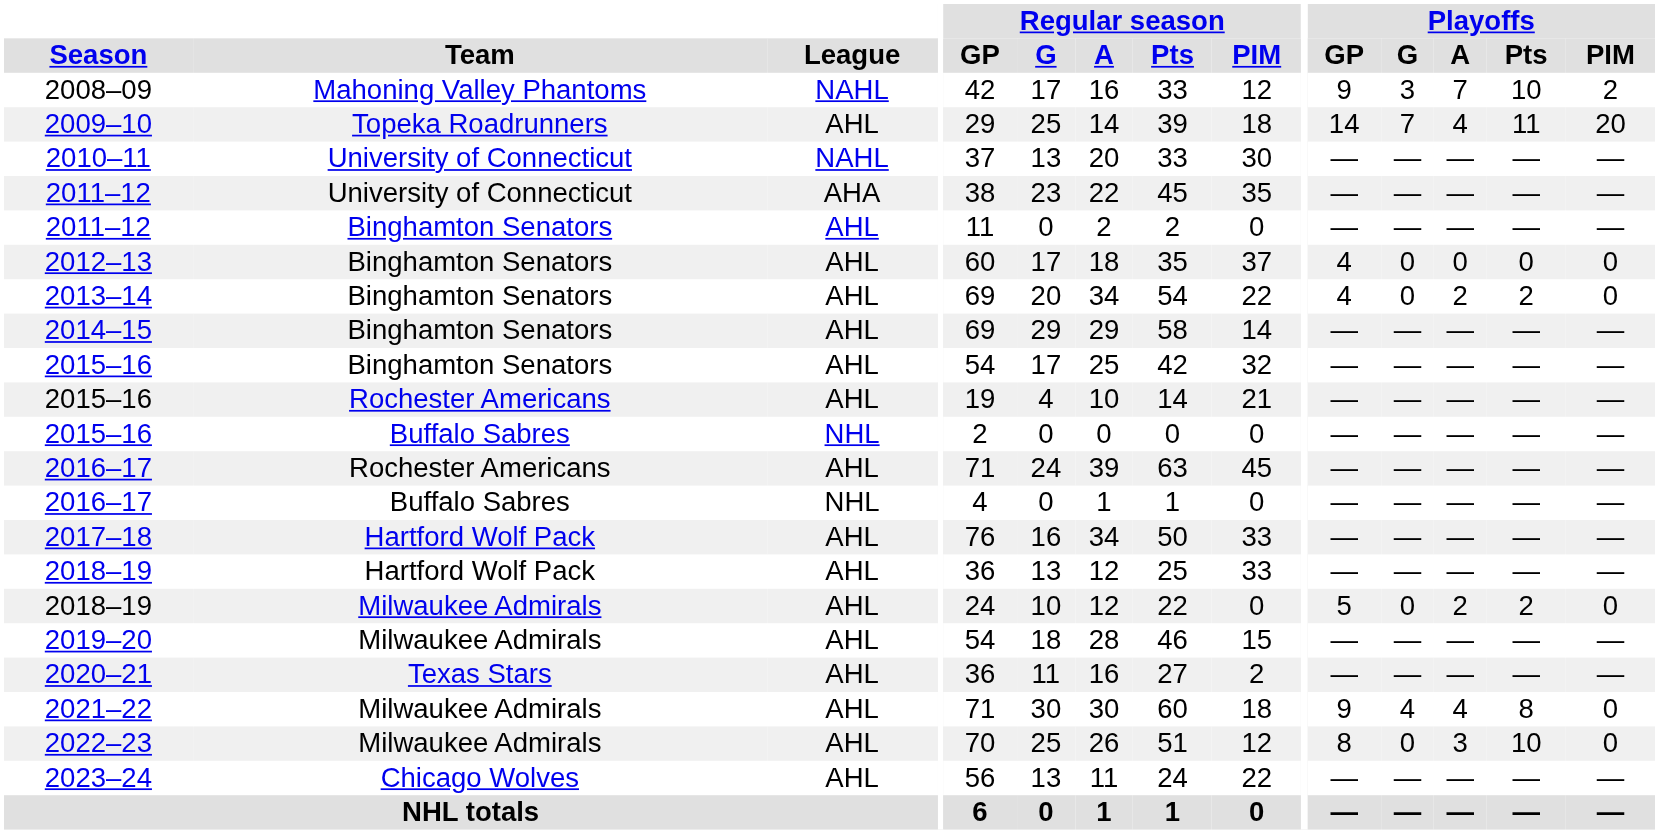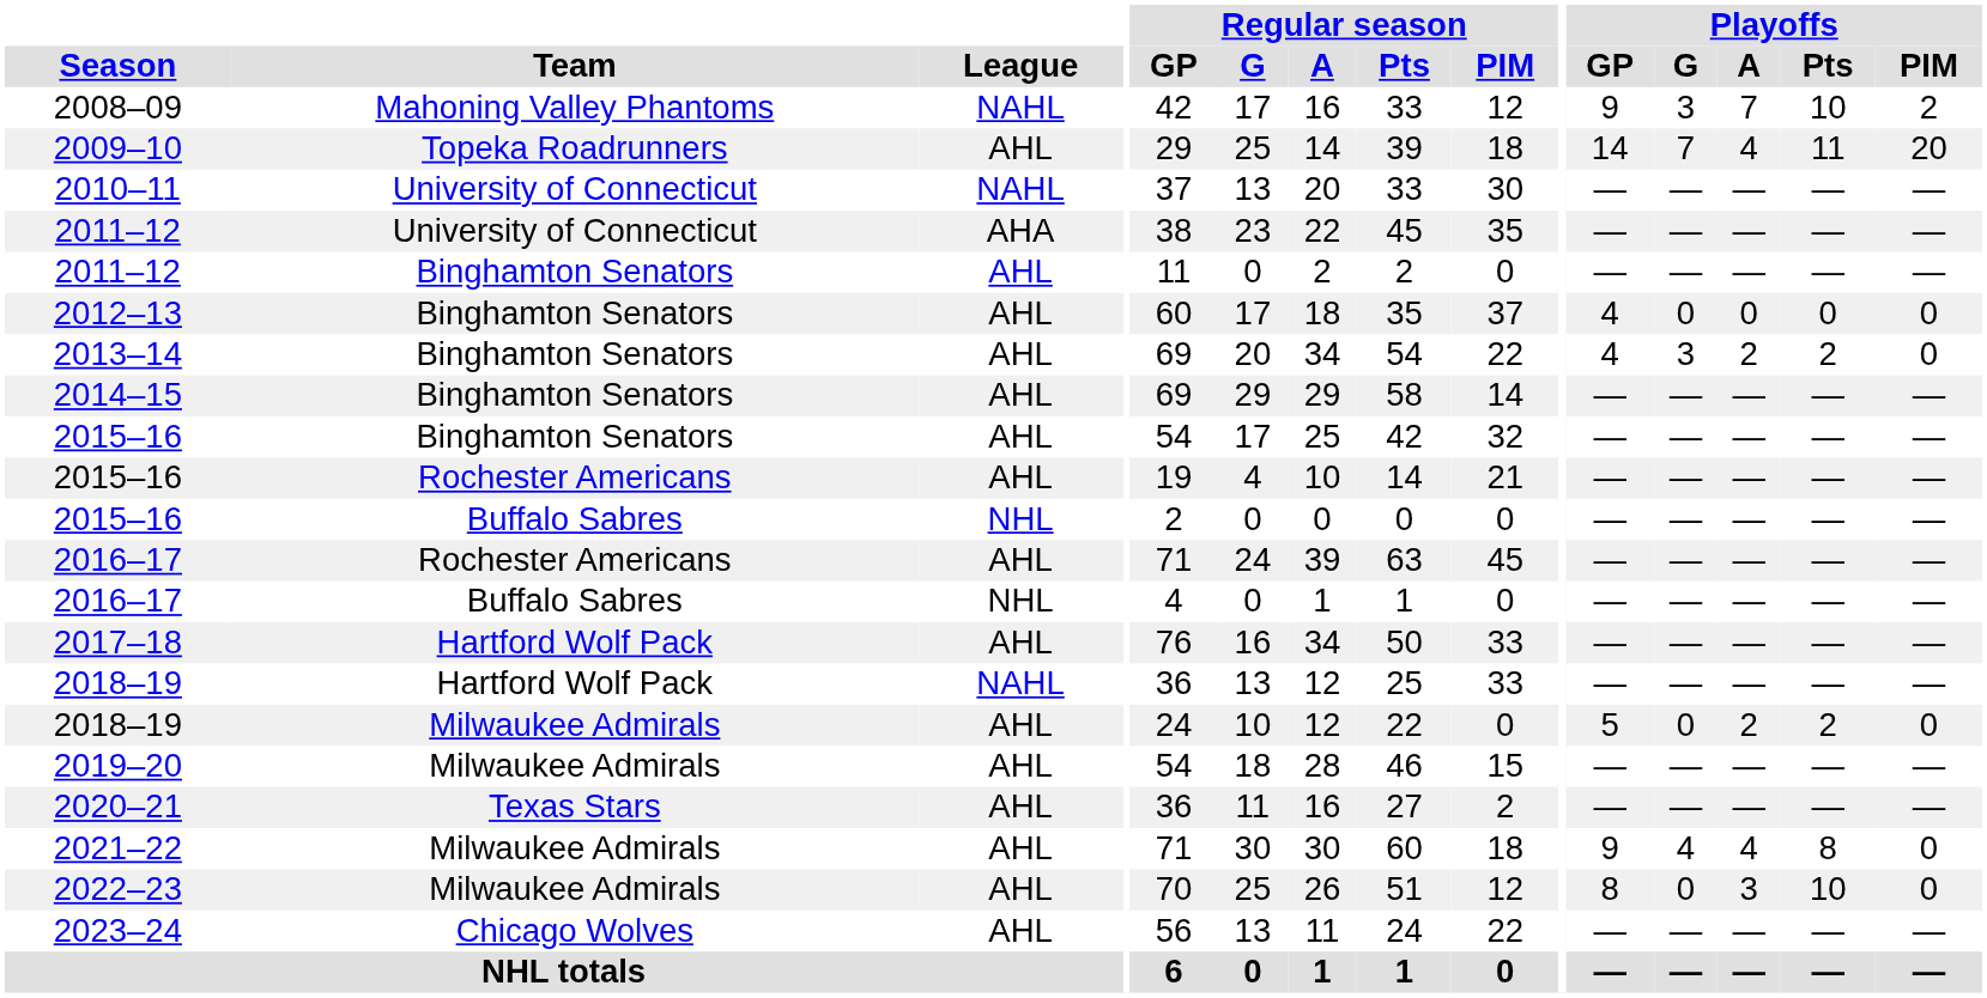2013–14 | Playoffs / G: 0 -> 3
2018–19 / Hartford Wolf Pack | League: AHL -> NAHL
